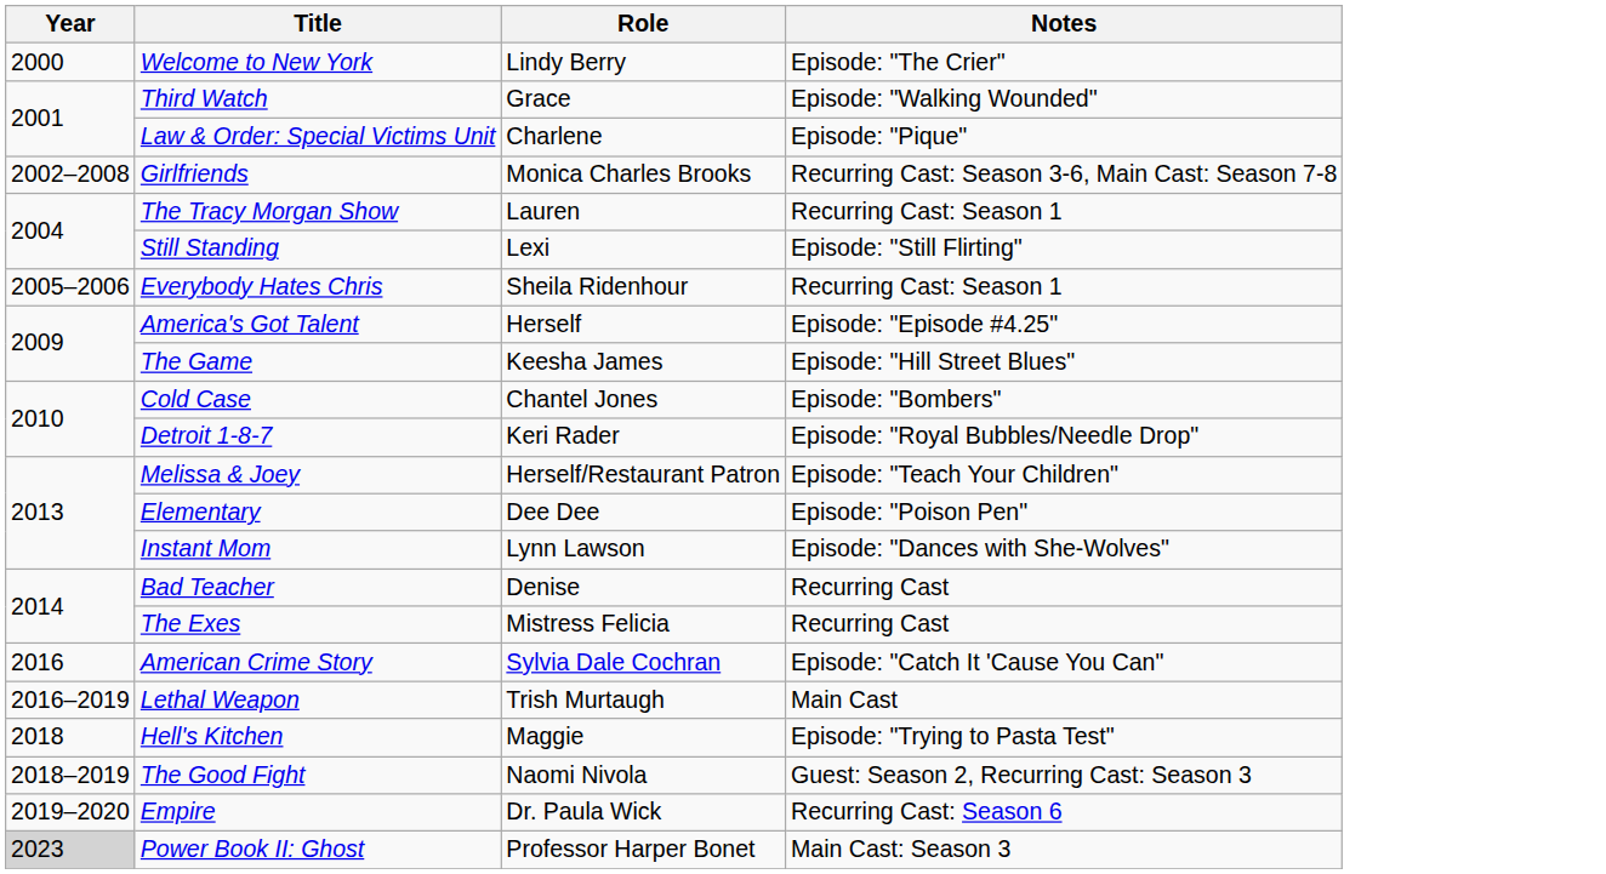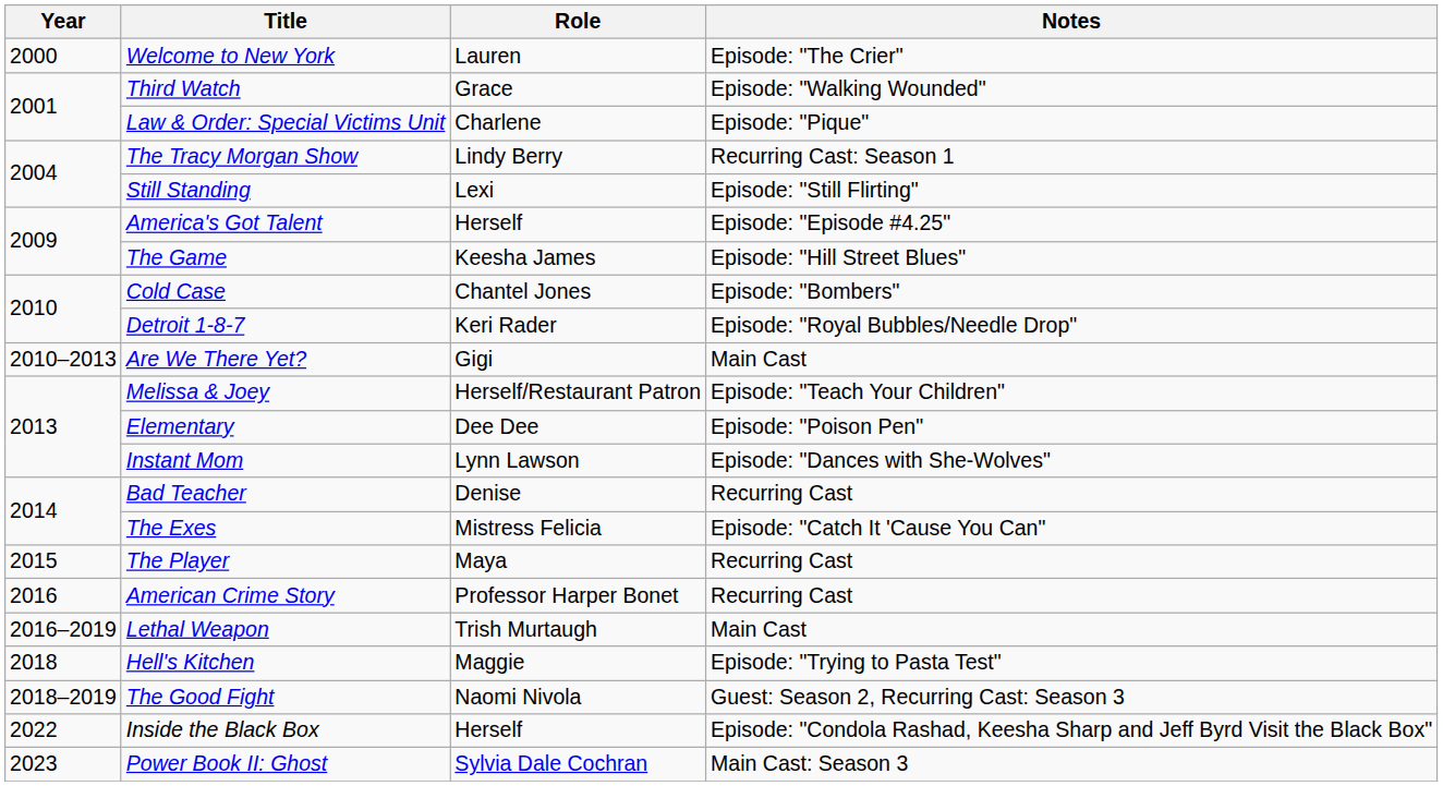Welcome to New York | Role: Lindy Berry -> Lauren
- row: 2002–2008 | Girlfriends | Monica Charles Brooks | Recurring Cast: Season 3-6, Main Cast: Season 7-8
The Tracy Morgan Show | Role: Lauren -> Lindy Berry
- row: 2005–2006 | Everybody Hates Chris | Sheila Ridenhour | Recurring Cast: Season 1
+ row: 2010–2013 | Are We There Yet? | Gigi | Main Cast
The Exes | Notes: Recurring Cast -> Episode: "Catch It 'Cause You Can"
+ row: 2015 | The Player | Maya | Recurring Cast
American Crime Story | Role: Sylvia Dale Cochran -> Professor Harper Bonet
American Crime Story | Notes: Episode: "Catch It 'Cause You Can" -> Recurring Cast
- row: 2019–2020 | Empire | Dr. Paula Wick | Recurring Cast: Season 6
+ row: 2022 | Inside the Black Box | Herself | Episode: "Condola Rashad, Keesha Sharp and Jeff Byrd Visit the Black Box"
Power Book II: Ghost | Year: lightgrey background -> no background
Power Book II: Ghost | Role: Professor Harper Bonet -> Sylvia Dale Cochran
